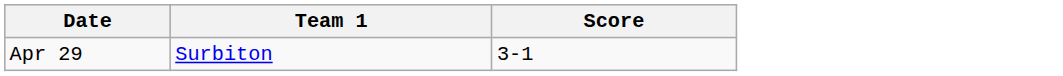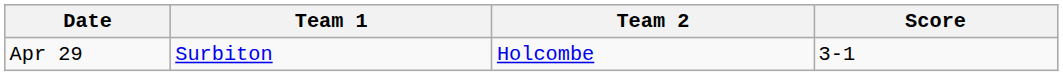+ column: Team 2 | Holcombe
